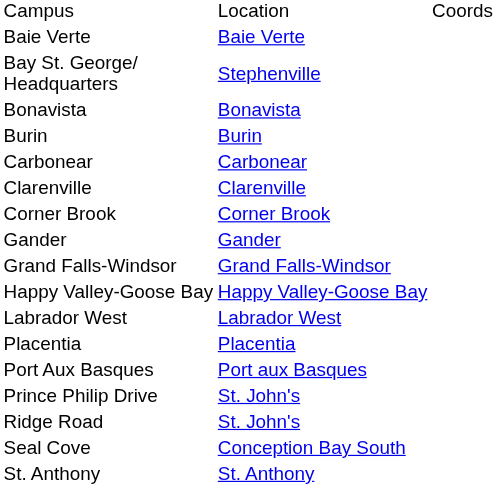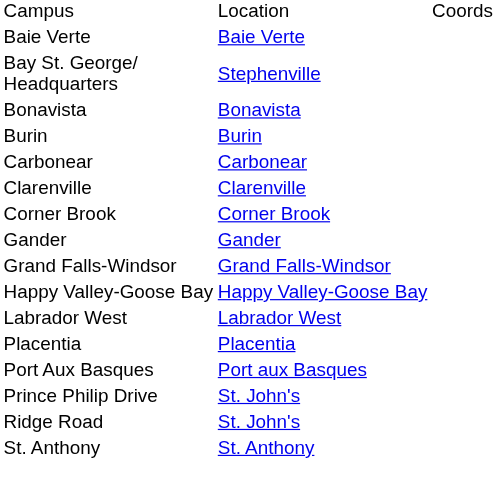- row: Seal Cove | Conception Bay South
